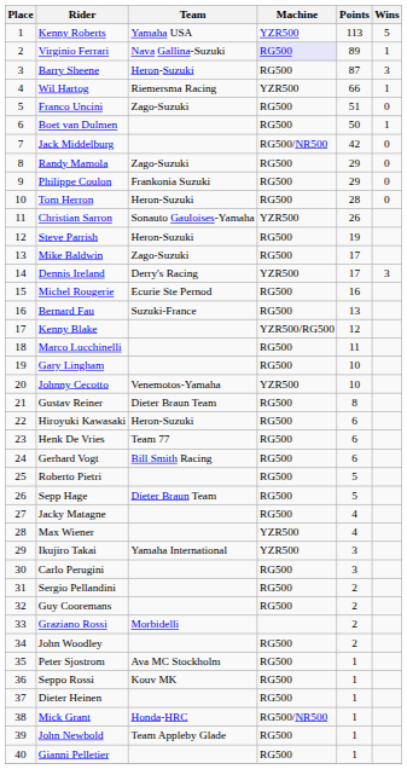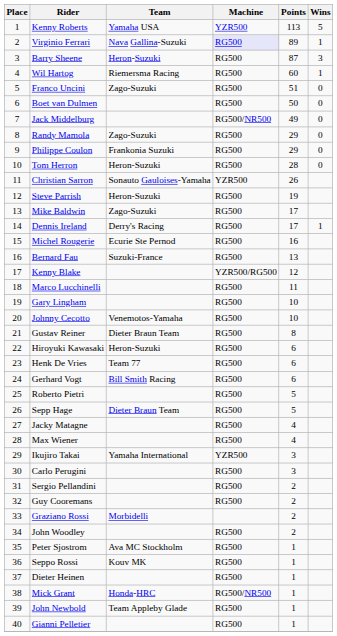Wil Hartog | Machine: YZR500 -> RG500
Wil Hartog | Points: 66 -> 60
Boet van Dulmen | Wins: 1 -> 0
Jack Middelburg | Points: 42 -> 49
Dennis Ireland | Machine: YZR500 -> RG500
Dennis Ireland | Wins: 3 -> 1
Johnny Cecotto | Machine: YZR500 -> RG500
Max Wiener | Machine: YZR500 -> RG500
